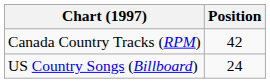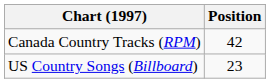US Country Songs (Billboard) | Position: 24 -> 23
